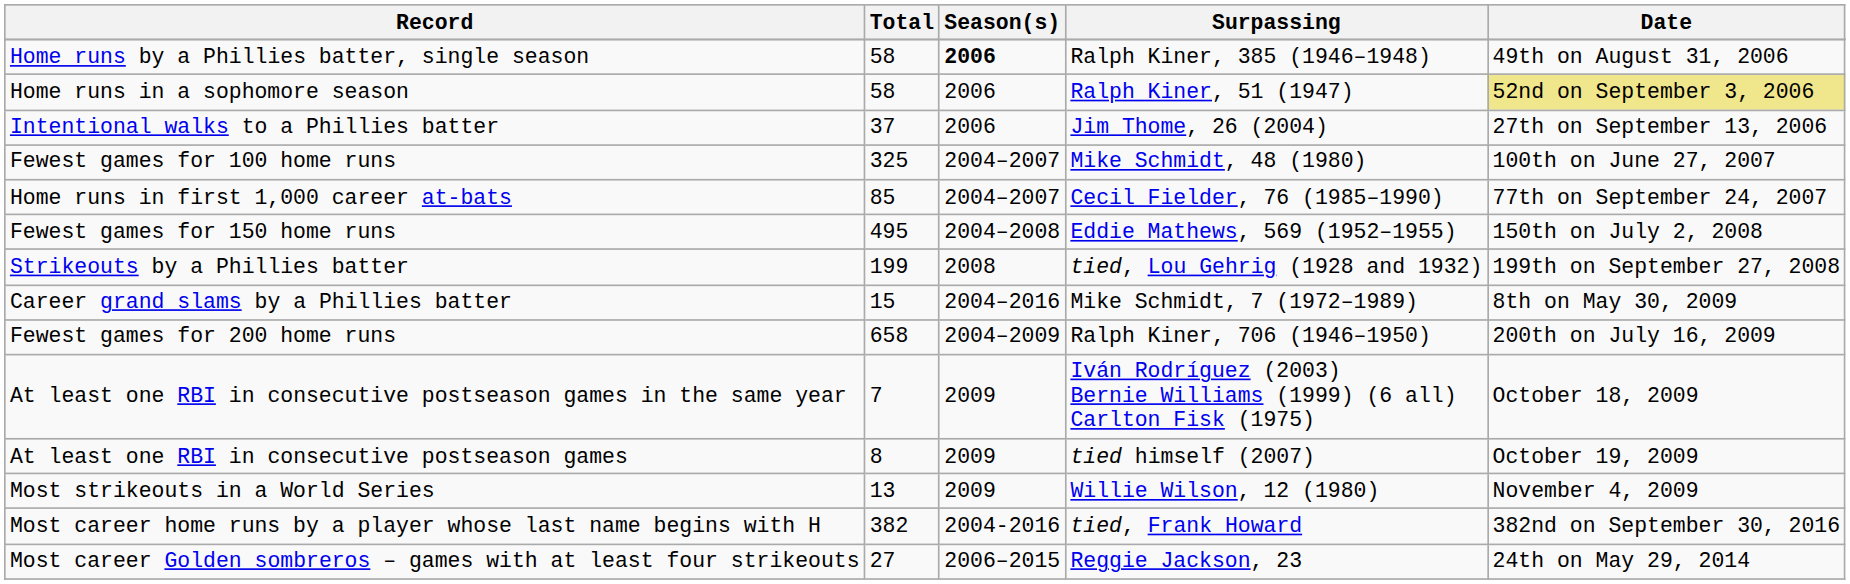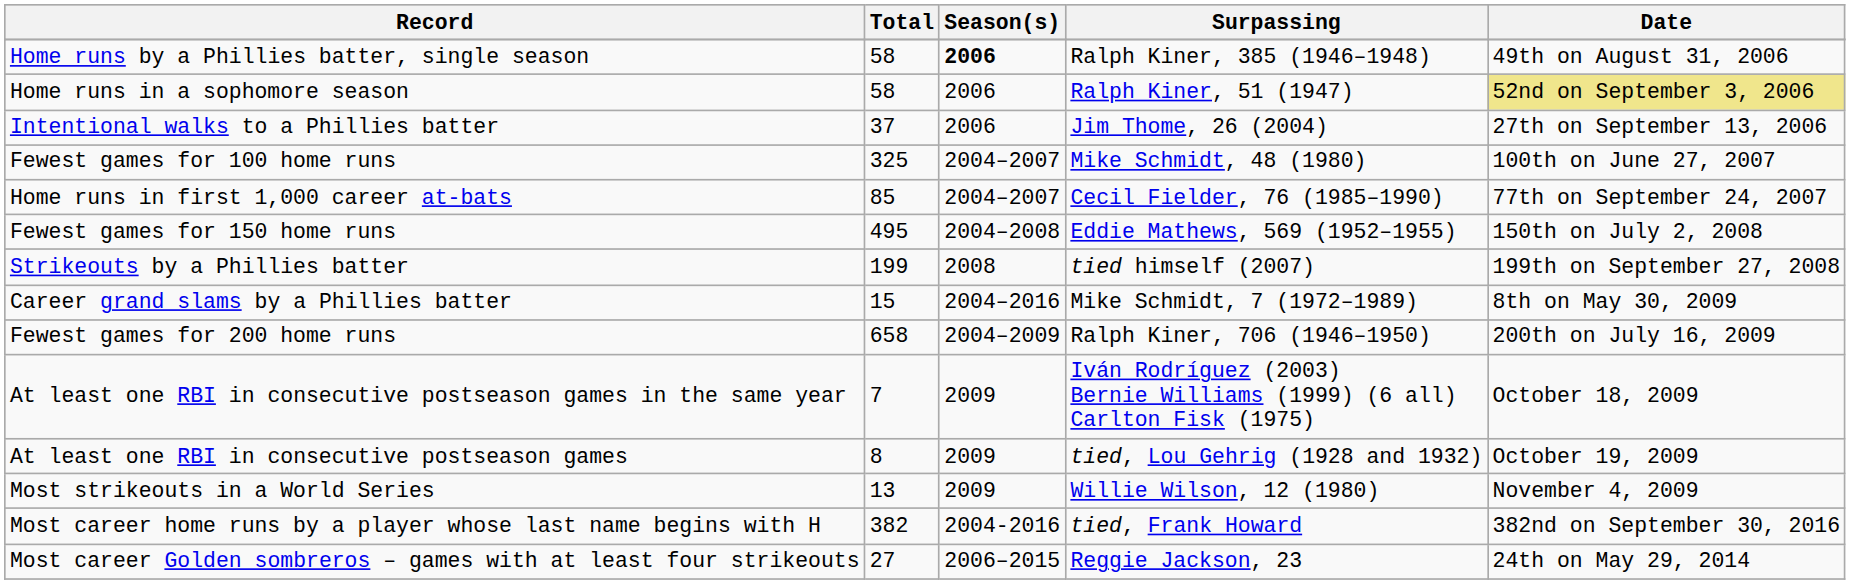Strikeouts by a Phillies batter | Surpassing: tied, Lou Gehrig (1928 and 1932) -> tied himself (2007)
At least one RBI in consecutive postseason games | Surpassing: tied himself (2007) -> tied, Lou Gehrig (1928 and 1932)
